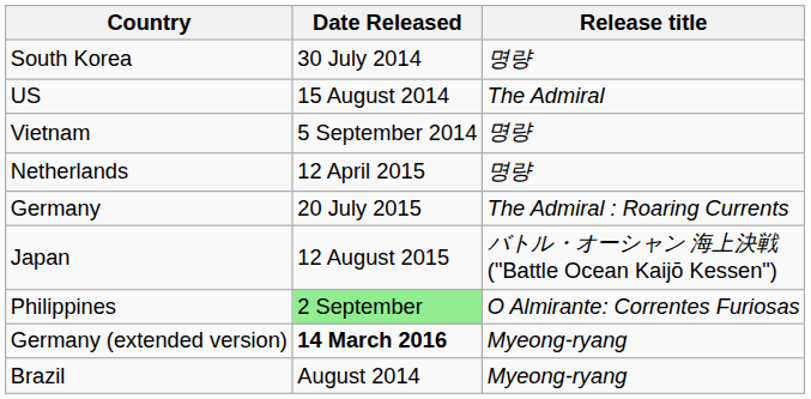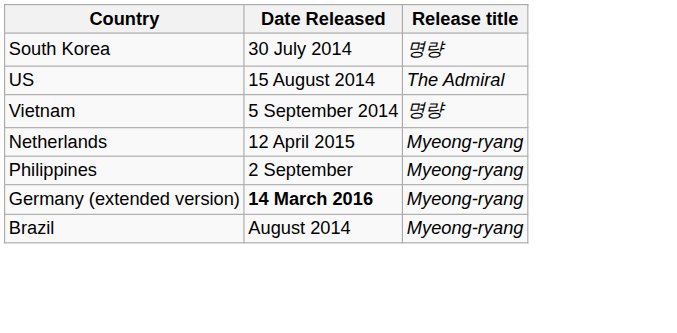Netherlands | Release title: 명량 -> Myeong-ryang
- row: Germany | 20 July 2015 | The Admiral : Roaring Currents
- row: Japan | 12 August 2015 | バトル・オーシャン 海上決戦 ("Battle Ocean Kaijō Kessen")
Philippines | Date Released: lightgreen background -> no background
Philippines | Release title: O Almirante: Correntes Furiosas -> Myeong-ryang
